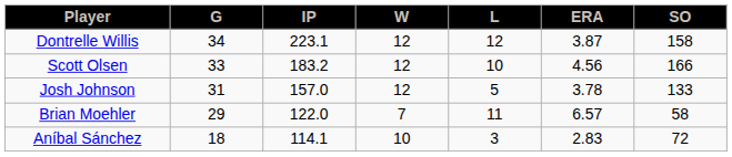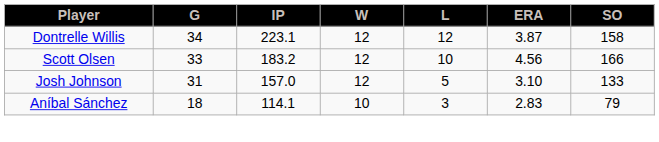Josh Johnson | ERA: 3.78 -> 3.10
- row: Brian Moehler | 29 | 122.0 | 7 | 11 | 6.57 | 58
Aníbal Sánchez | SO: 72 -> 79
